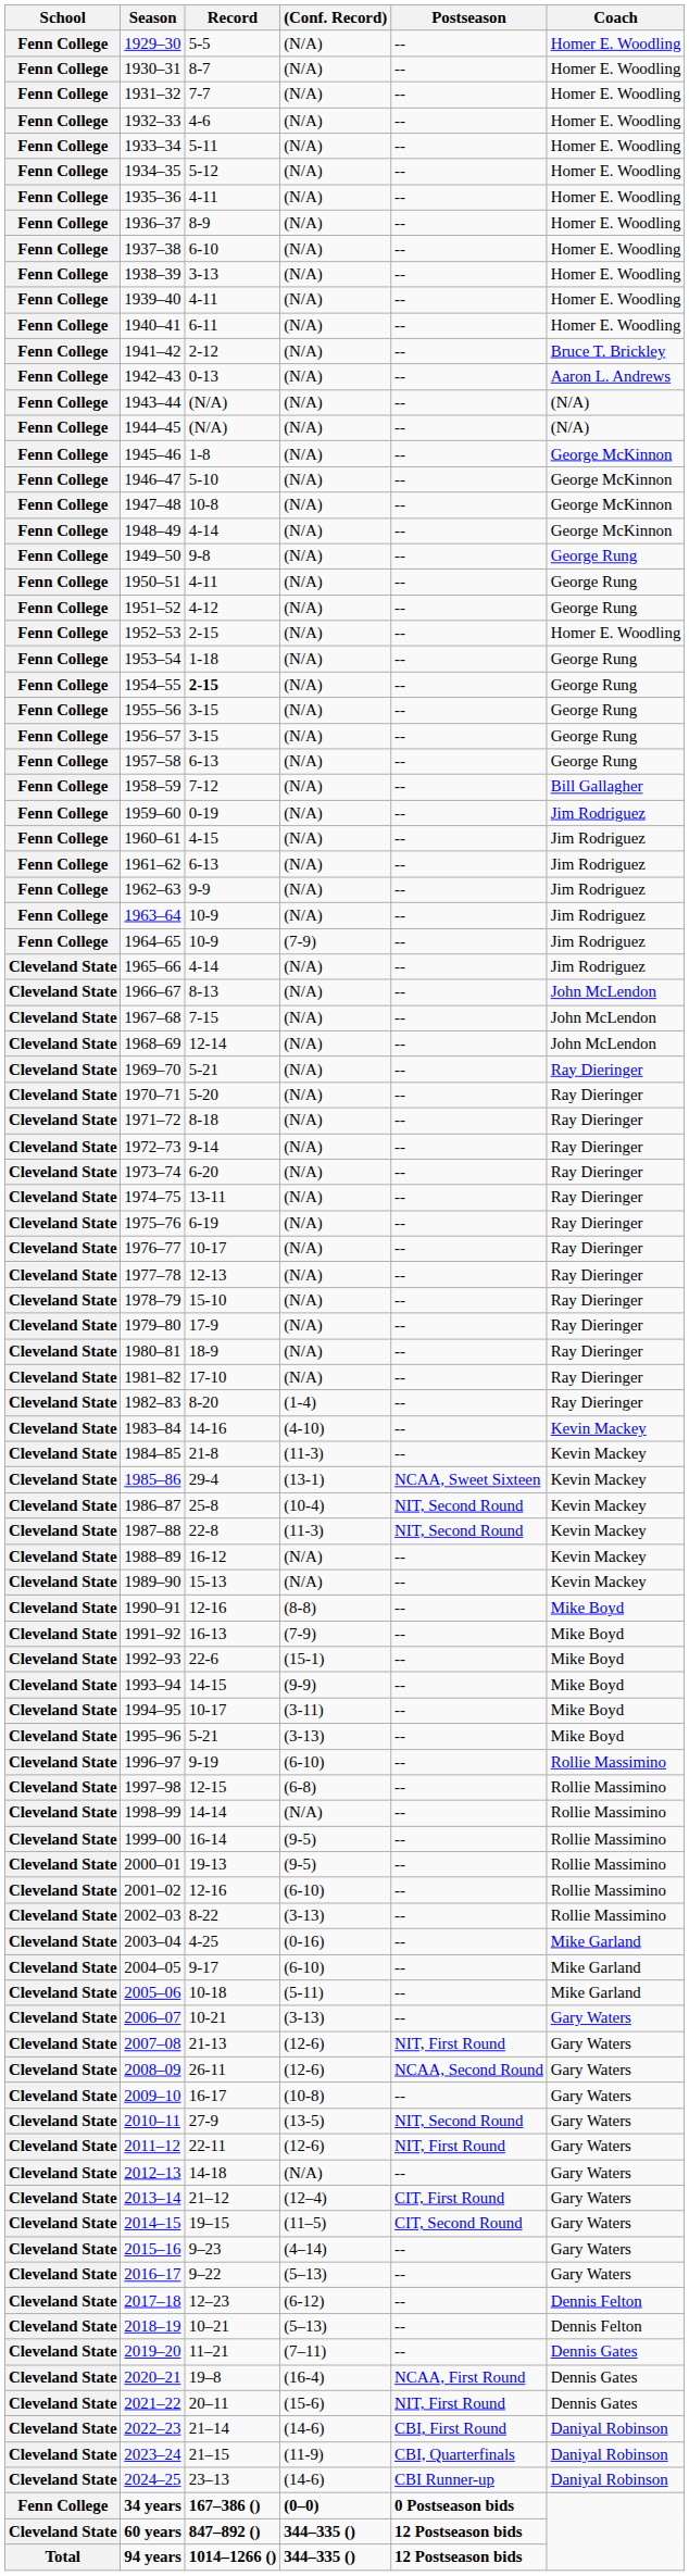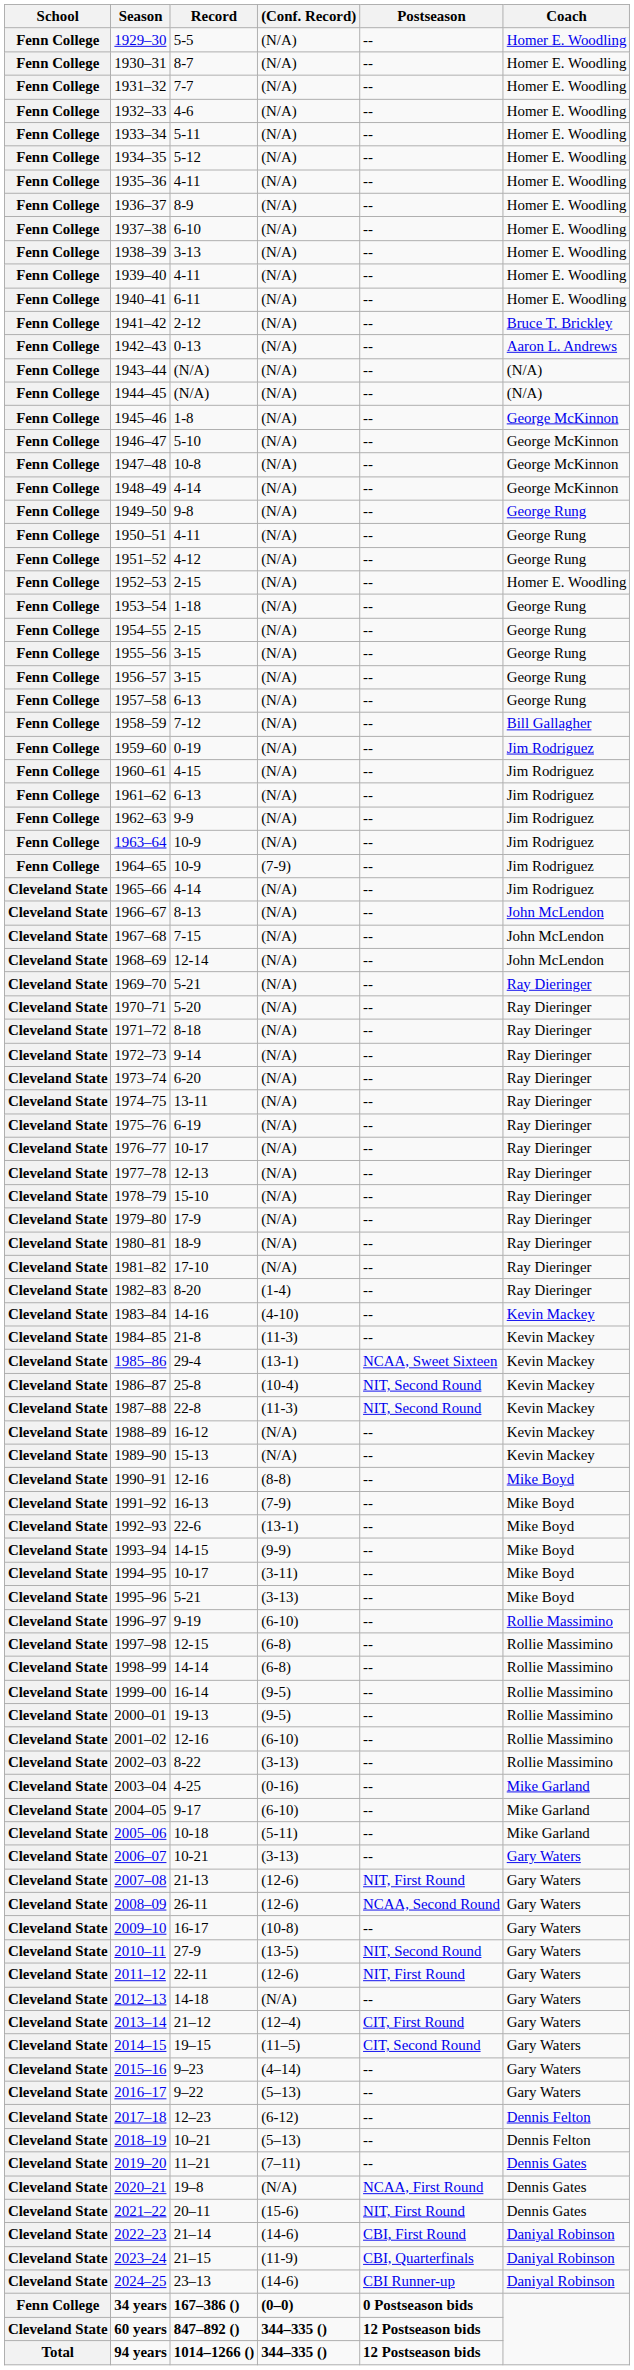1954–55 | Record: bold -> normal
1992–93 | (Conf. Record): (15-1) -> (13-1)
1998–99 | (Conf. Record): (N/A) -> (6-8)
2020–21 | (Conf. Record): (16-4) -> (N/A)
